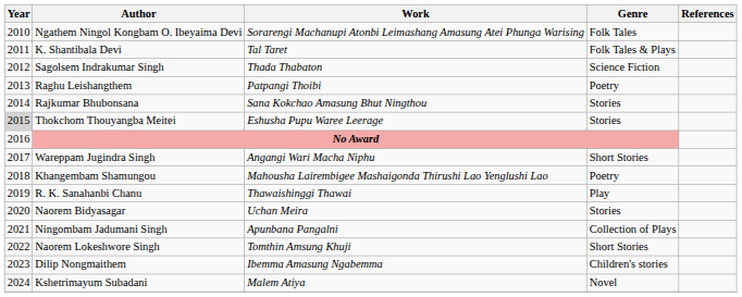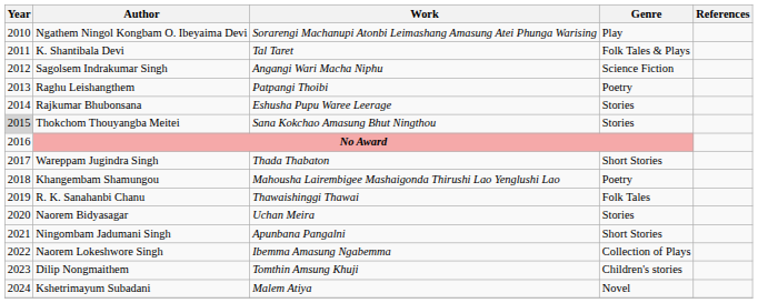Ngathem Ningol Kongbam O. Ibeyaima Devi | Genre: Folk Tales -> Play
Sagolsem Indrakumar Singh | Work: Thada Thabaton -> Angangi Wari Macha Niphu
Rajkumar Bhubonsana | Work: Sana Kokchao Amasung Bhut Ningthou -> Eshusha Pupu Waree Leerage
Thokchom Thouyangba Meitei | Work: Eshusha Pupu Waree Leerage -> Sana Kokchao Amasung Bhut Ningthou
Wareppam Jugindra Singh | Work: Angangi Wari Macha Niphu -> Thada Thabaton
R. K. Sanahanbi Chanu | Genre: Play -> Folk Tales
Ningombam Jadumani Singh | Genre: Collection of Plays -> Short Stories
Naorem Lokeshwore Singh | Work: Tomthin Amsung Khuji -> Ibemma Amasung Ngabemma
Naorem Lokeshwore Singh | Genre: Short Stories -> Collection of Plays
Dilip Nongmaithem | Work: Ibemma Amasung Ngabemma -> Tomthin Amsung Khuji
